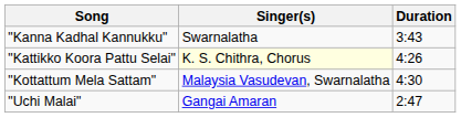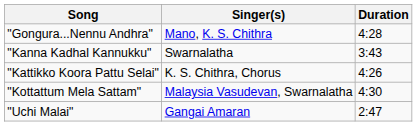+ row: "Gongura...Nennu Andhra" | Mano, K. S. Chithra | 4:28
"Kattikko Koora Pattu Selai" | Singer(s): lightyellow background -> no background
